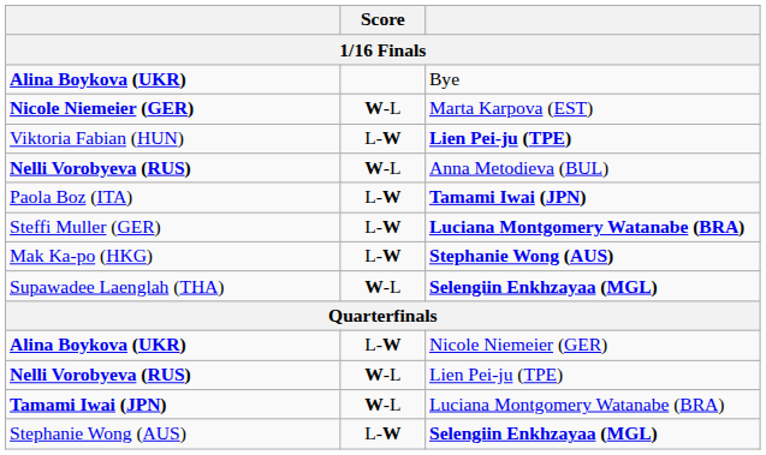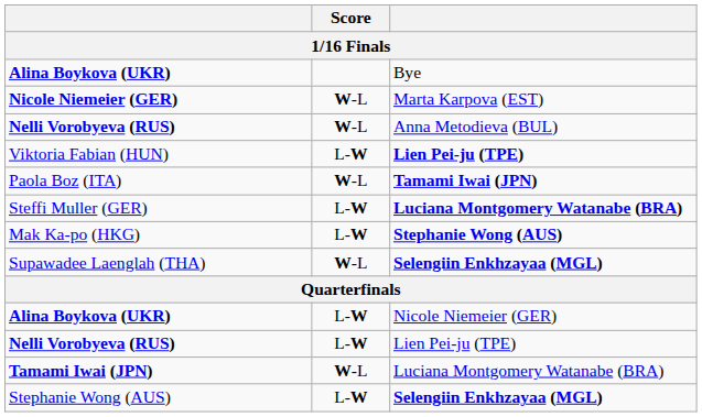rows swapped: Nelli Vorobyeva (RUS) / Anna Metodieva (BUL) <-> Viktoria Fabian (HUN)
Paola Boz (ITA) | Score: L-W -> W-L
Nelli Vorobyeva (RUS) / Lien Pei-ju (TPE) | Score: W-L -> L-W
